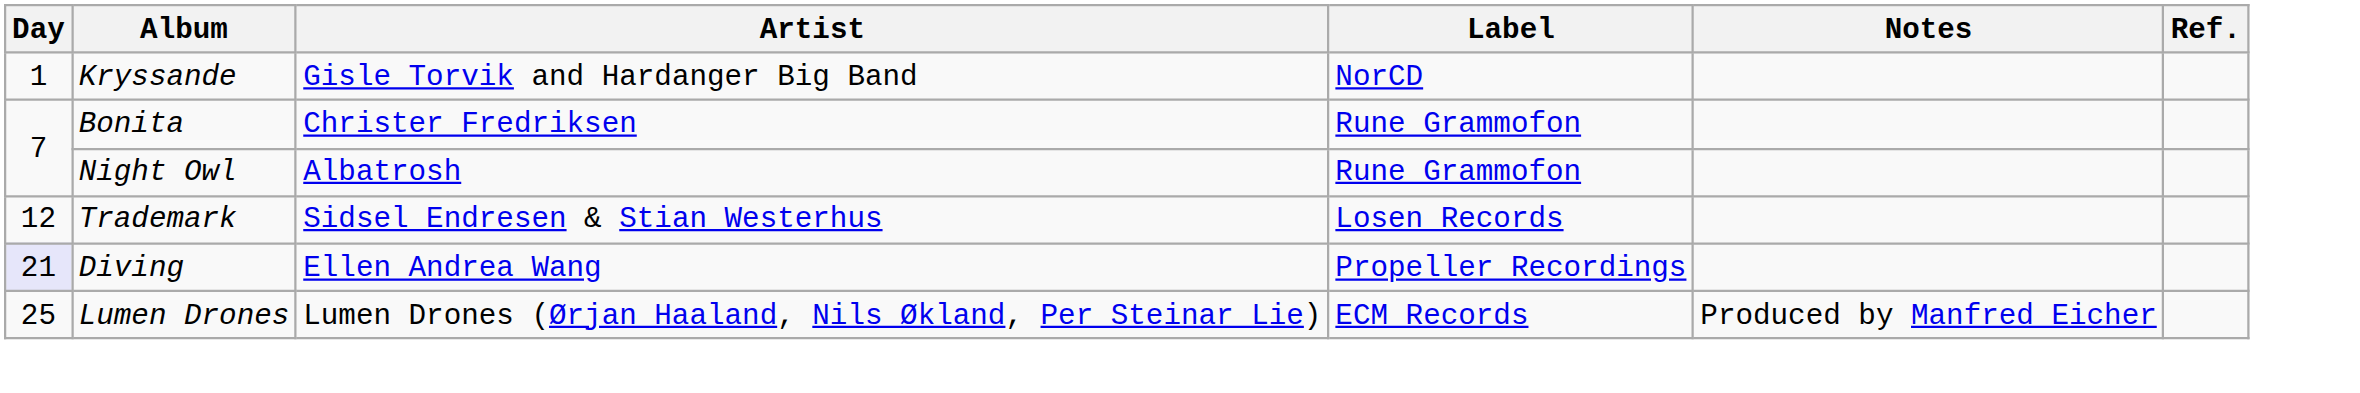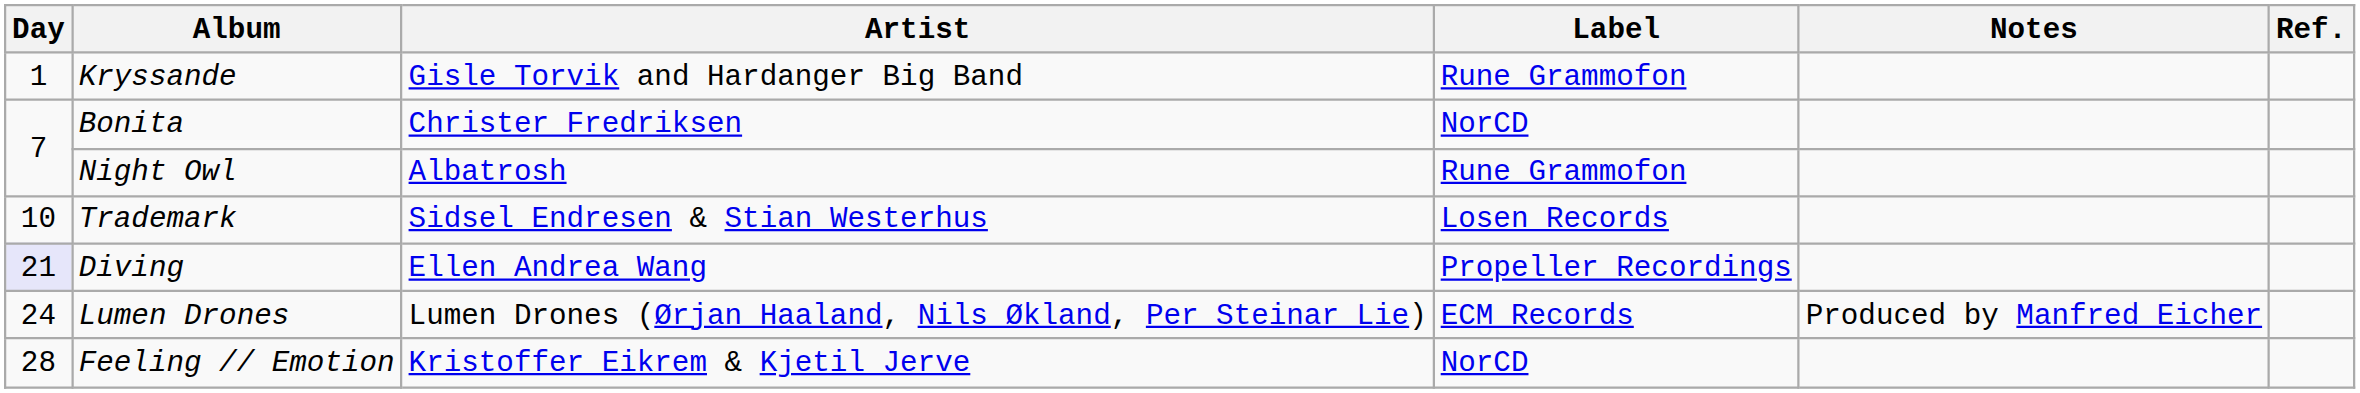Kryssande | Label: NorCD -> Rune Grammofon
Bonita | Label: Rune Grammofon -> NorCD
Trademark | Day: 12 -> 10
Lumen Drones | Day: 25 -> 24
+ row: 28 | Feeling // Emotion | Kristoffer Eikrem & Kjetil Jerve | NorCD
